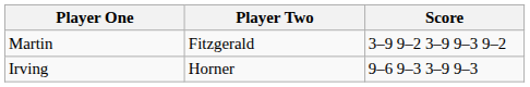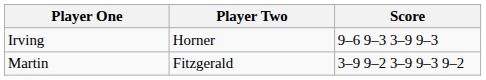rows swapped: Martin <-> Irving
